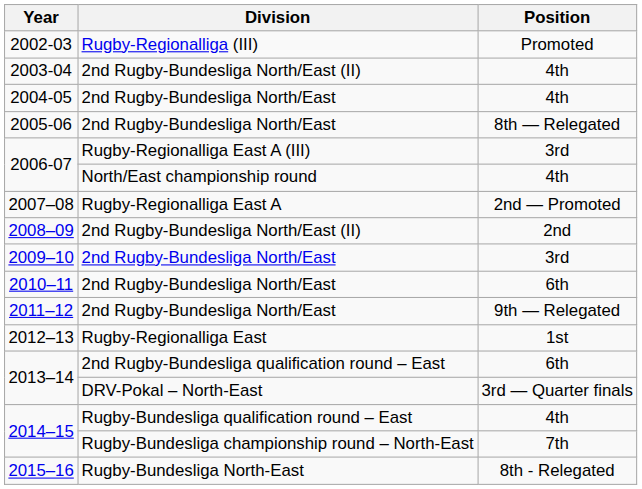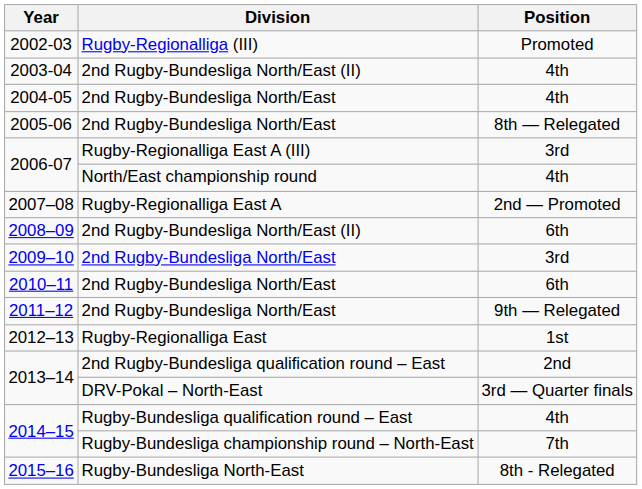2008–09 | Position: 2nd -> 6th
2013–14 / 2nd Rugby-Bundesliga qualification round – East | Position: 6th -> 2nd
